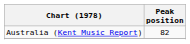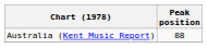Australia (Kent Music Report) | Peak position: 82 -> 88
